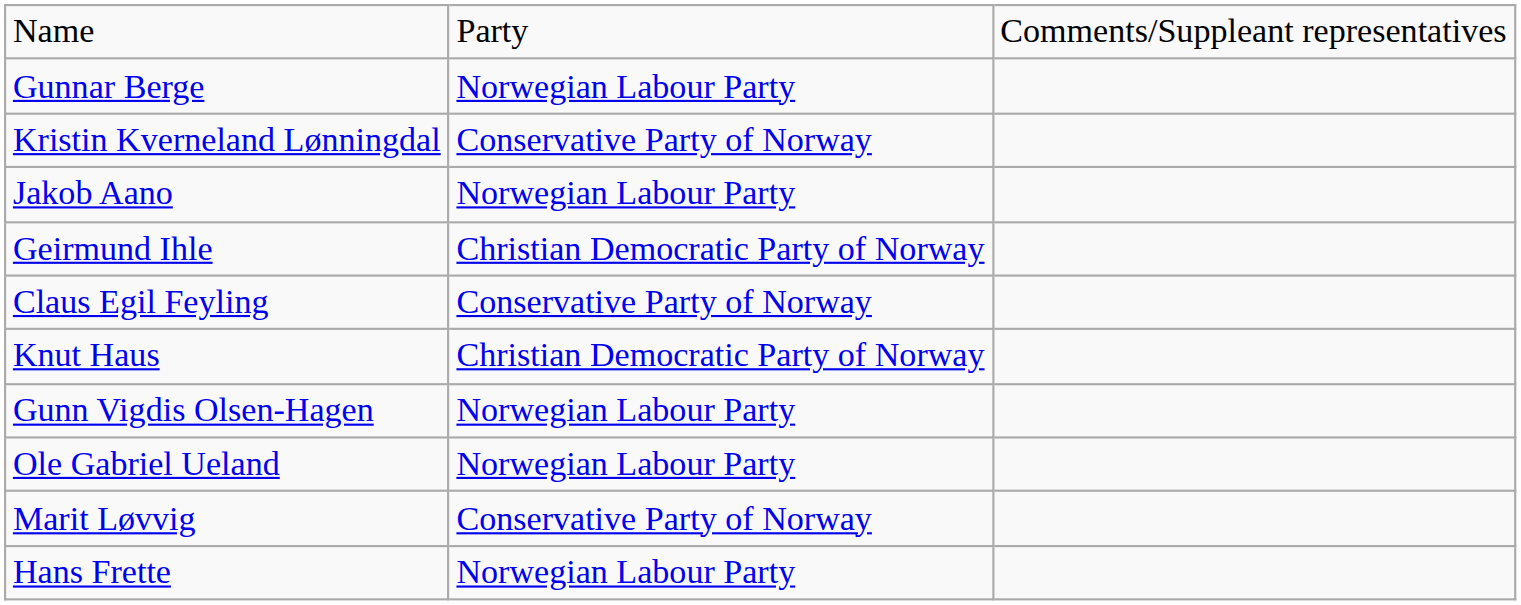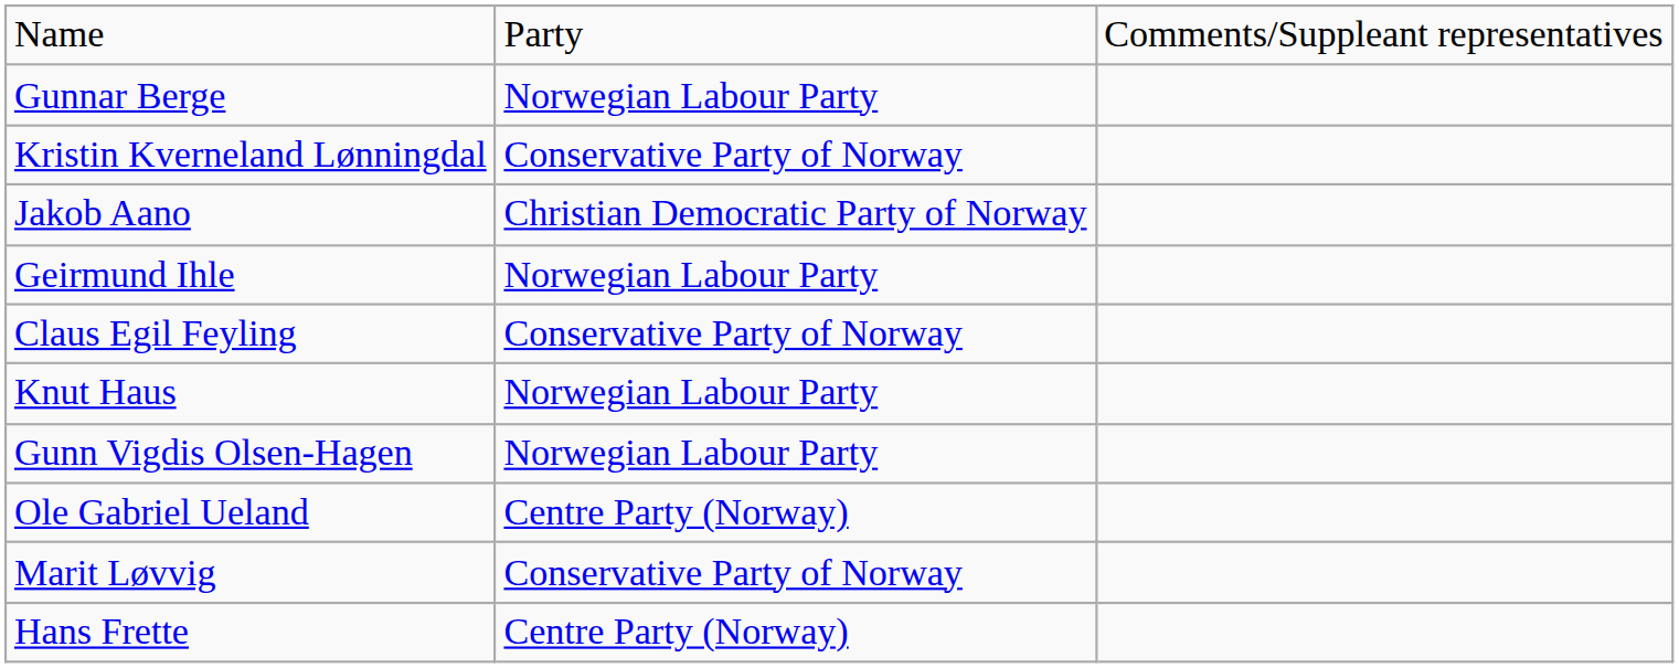Jakob Aano | column 2: Norwegian Labour Party -> Christian Democratic Party of Norway
Geirmund Ihle | column 2: Christian Democratic Party of Norway -> Norwegian Labour Party
Knut Haus | column 2: Christian Democratic Party of Norway -> Norwegian Labour Party
Ole Gabriel Ueland | column 2: Norwegian Labour Party -> Centre Party (Norway)
Hans Frette | column 2: Norwegian Labour Party -> Centre Party (Norway)
